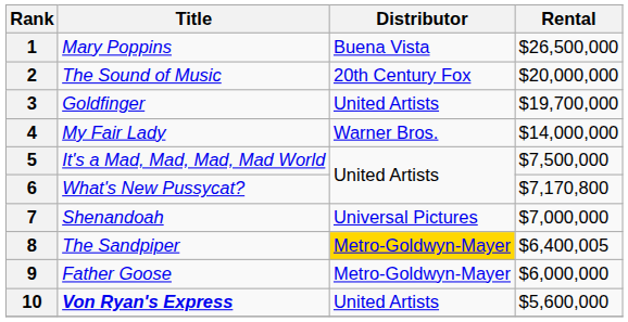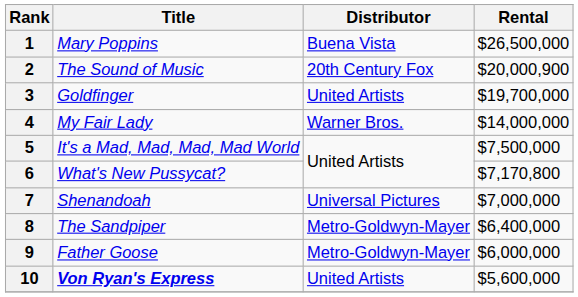2 | Rental: $20,000,000 -> $20,000,900
8 | Distributor: gold background -> no background
8 | Rental: $6,400,005 -> $6,400,000
